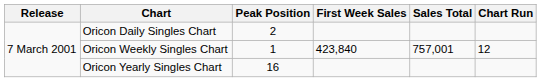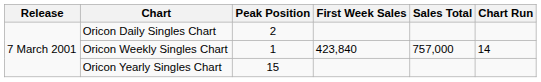Oricon Weekly Singles Chart | Sales Total: 757,001 -> 757,000
Oricon Weekly Singles Chart | Chart Run: 12 -> 14
Oricon Yearly Singles Chart | Peak Position: 16 -> 15
